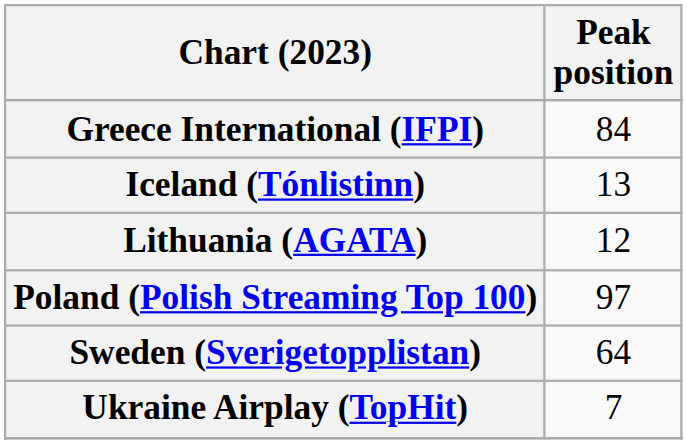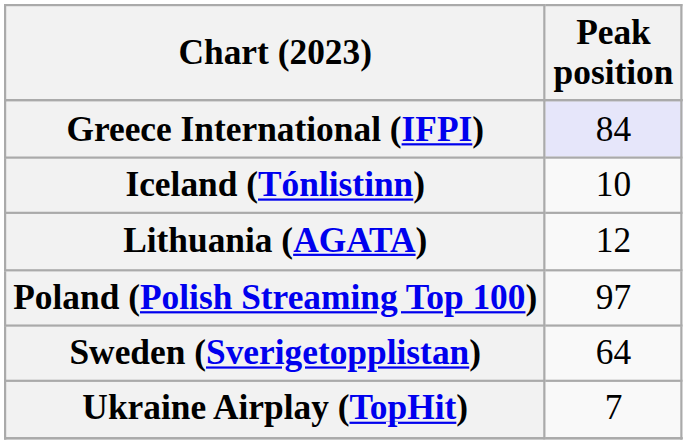Greece International (IFPI) | Peak position: no background -> lavender background
Iceland (Tónlistinn) | Peak position: 13 -> 10
